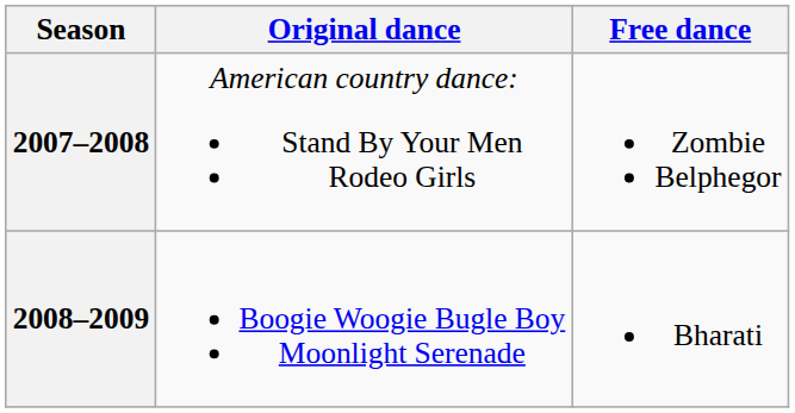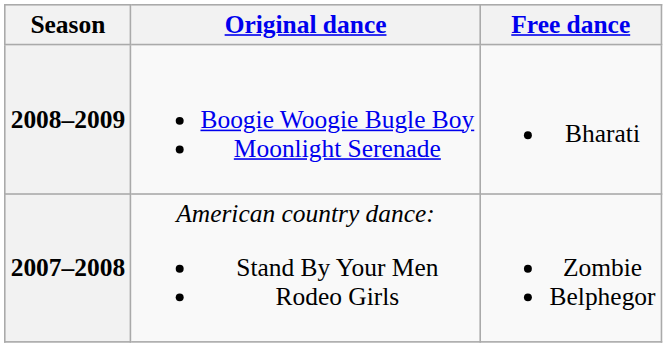rows swapped: 2007–2008 <-> 2008–2009
